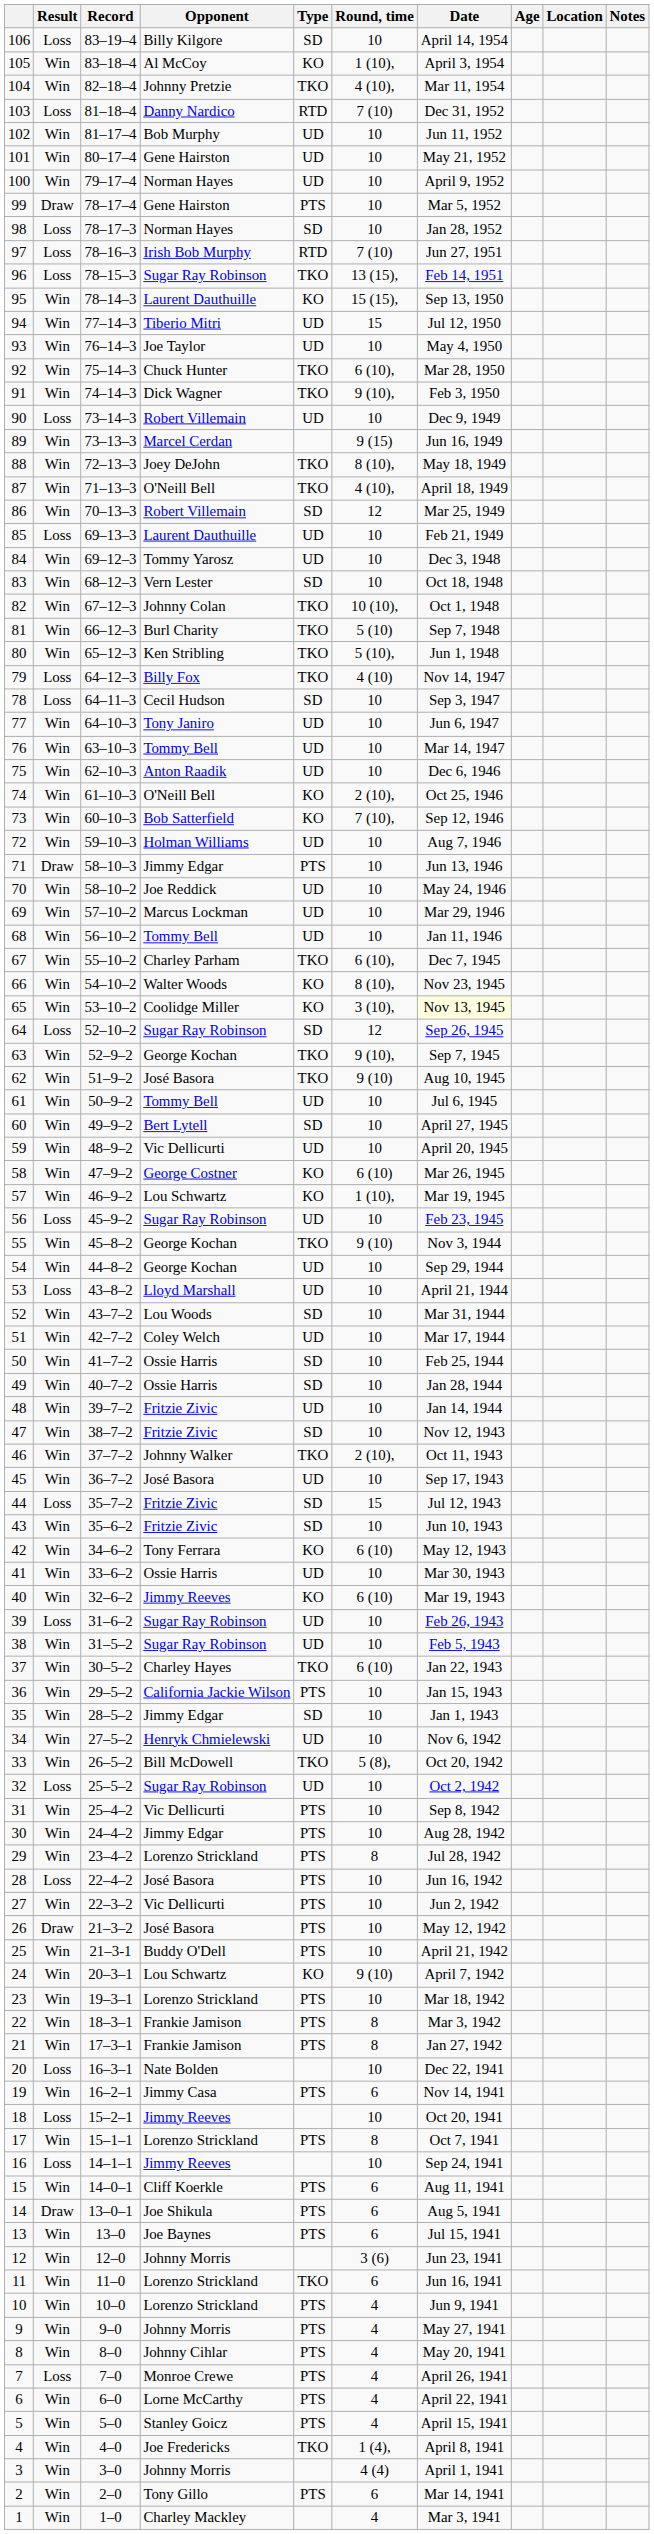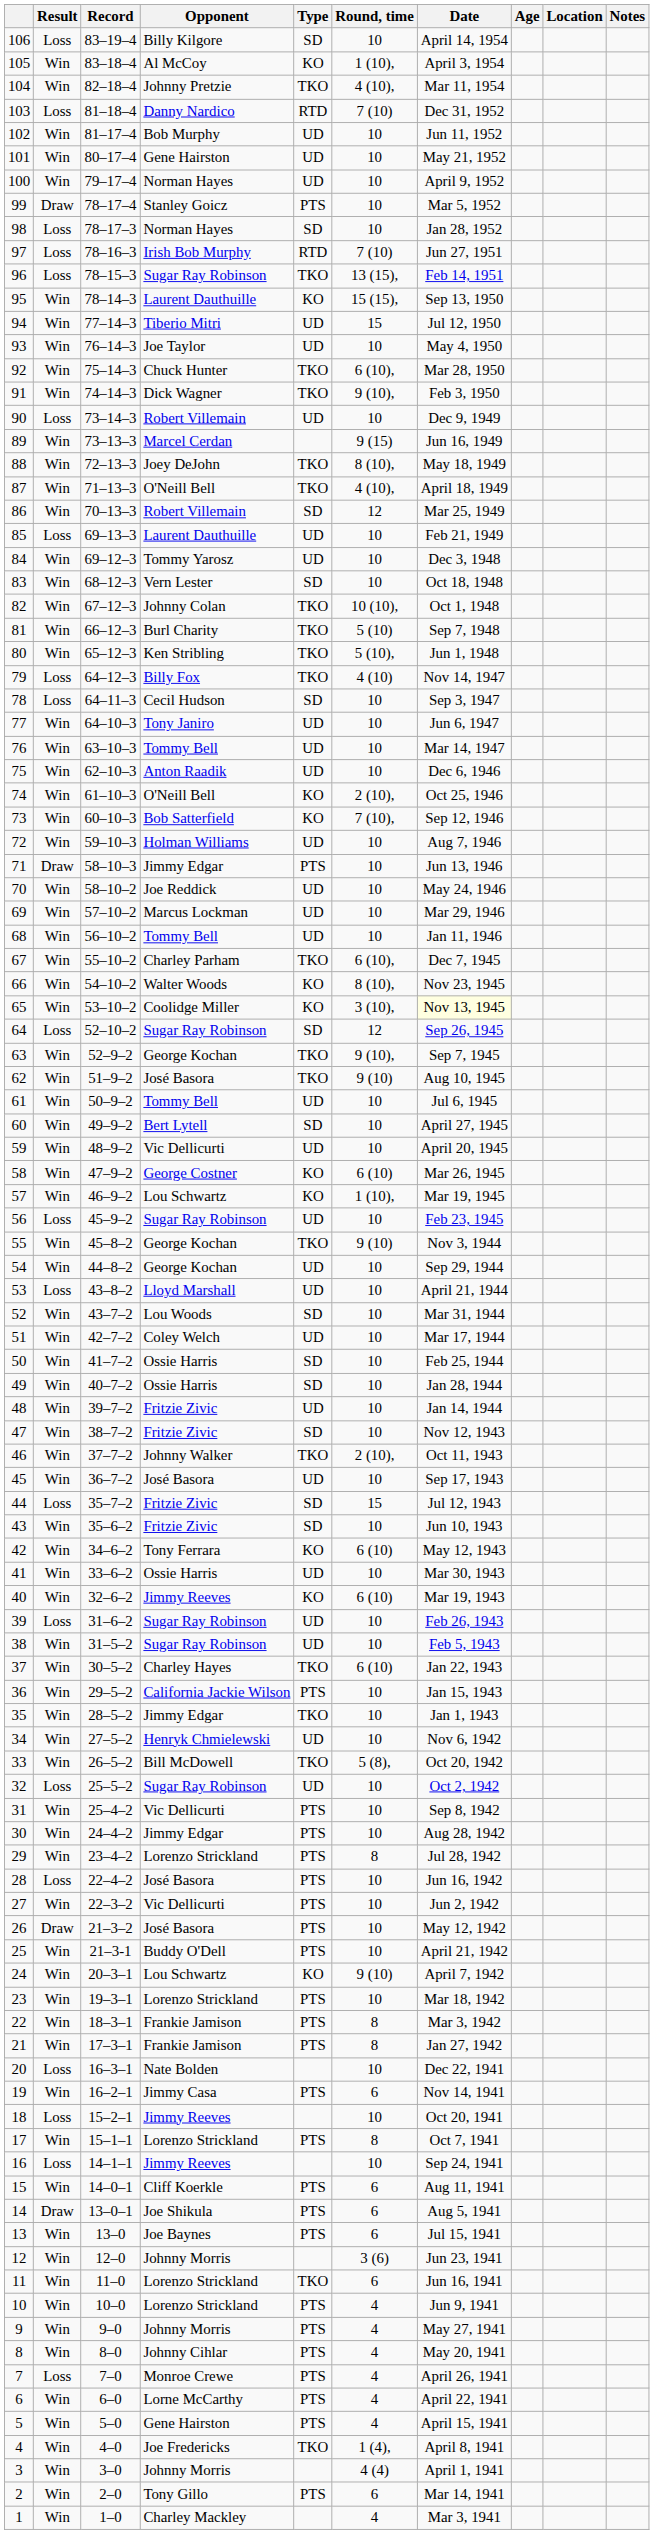99 | Opponent: Gene Hairston -> Stanley Goicz
35 | Type: SD -> TKO
5 | Opponent: Stanley Goicz -> Gene Hairston
